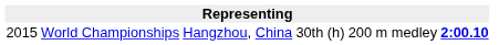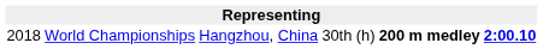World Championships | column 1: 2015 -> 2018
World Championships | column 5: normal -> bold
